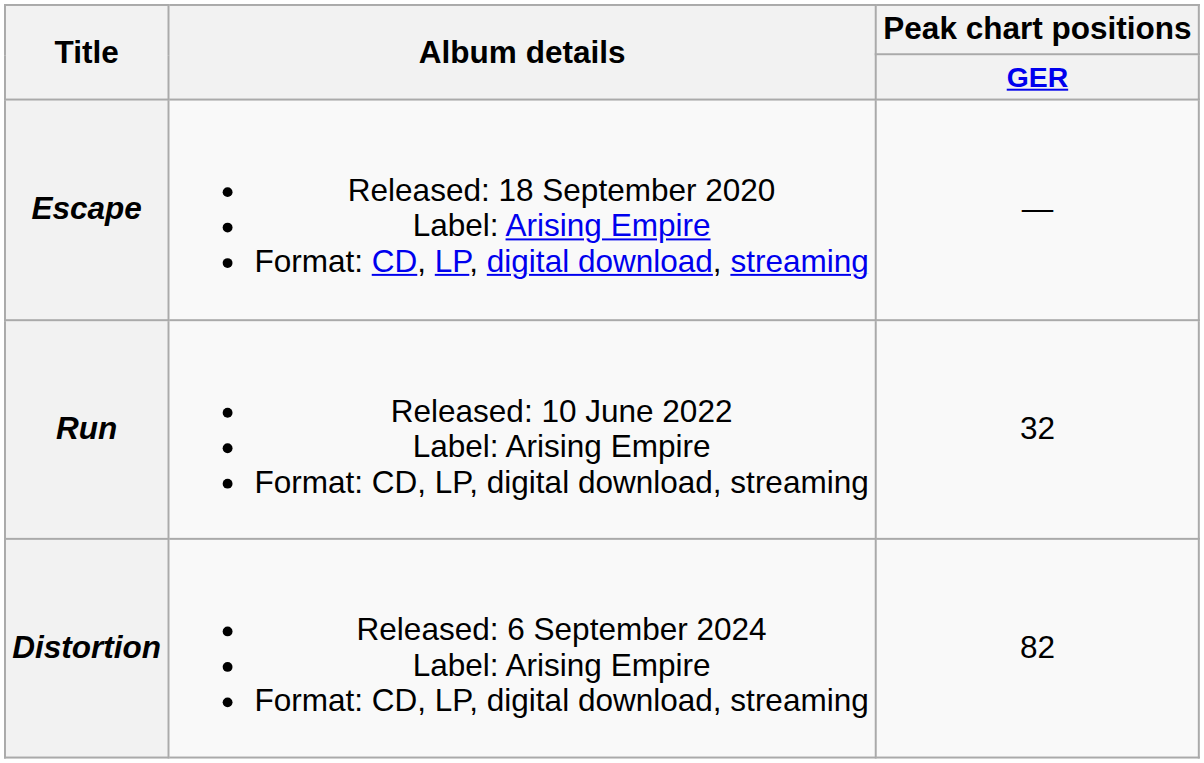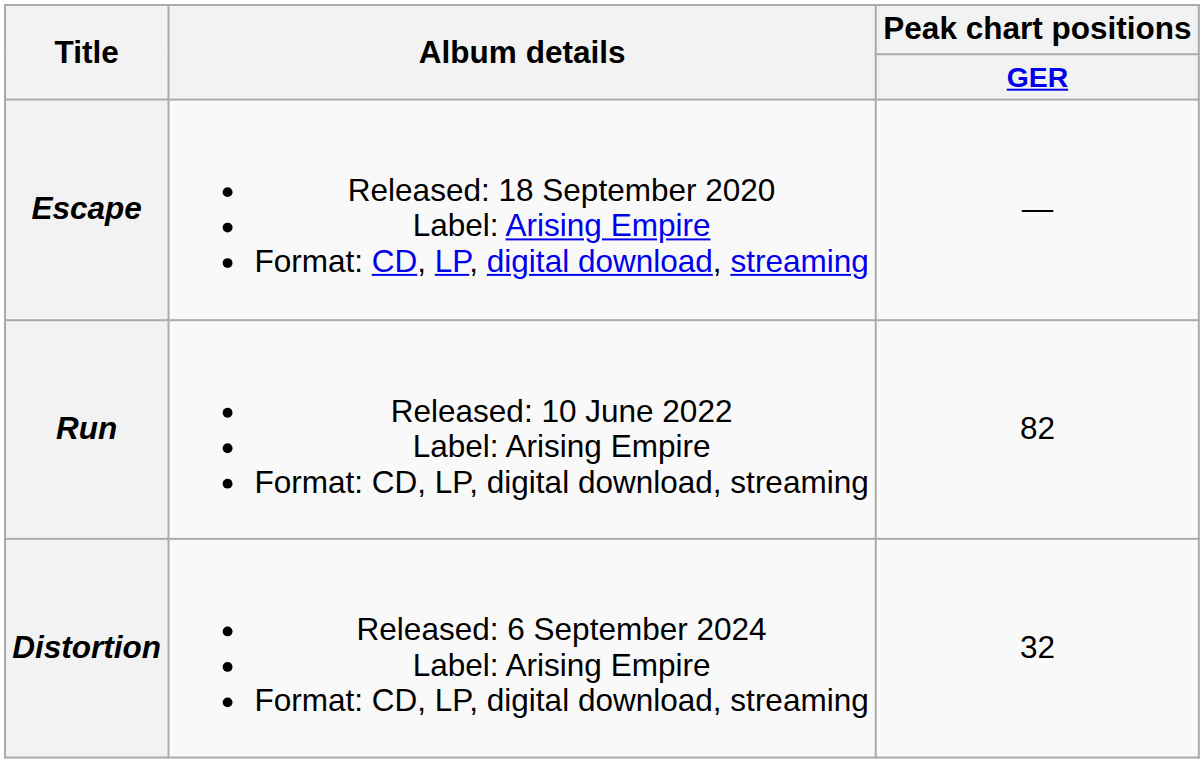Run | Peak chart positions / GER: 32 -> 82
Distortion | Peak chart positions / GER: 82 -> 32
